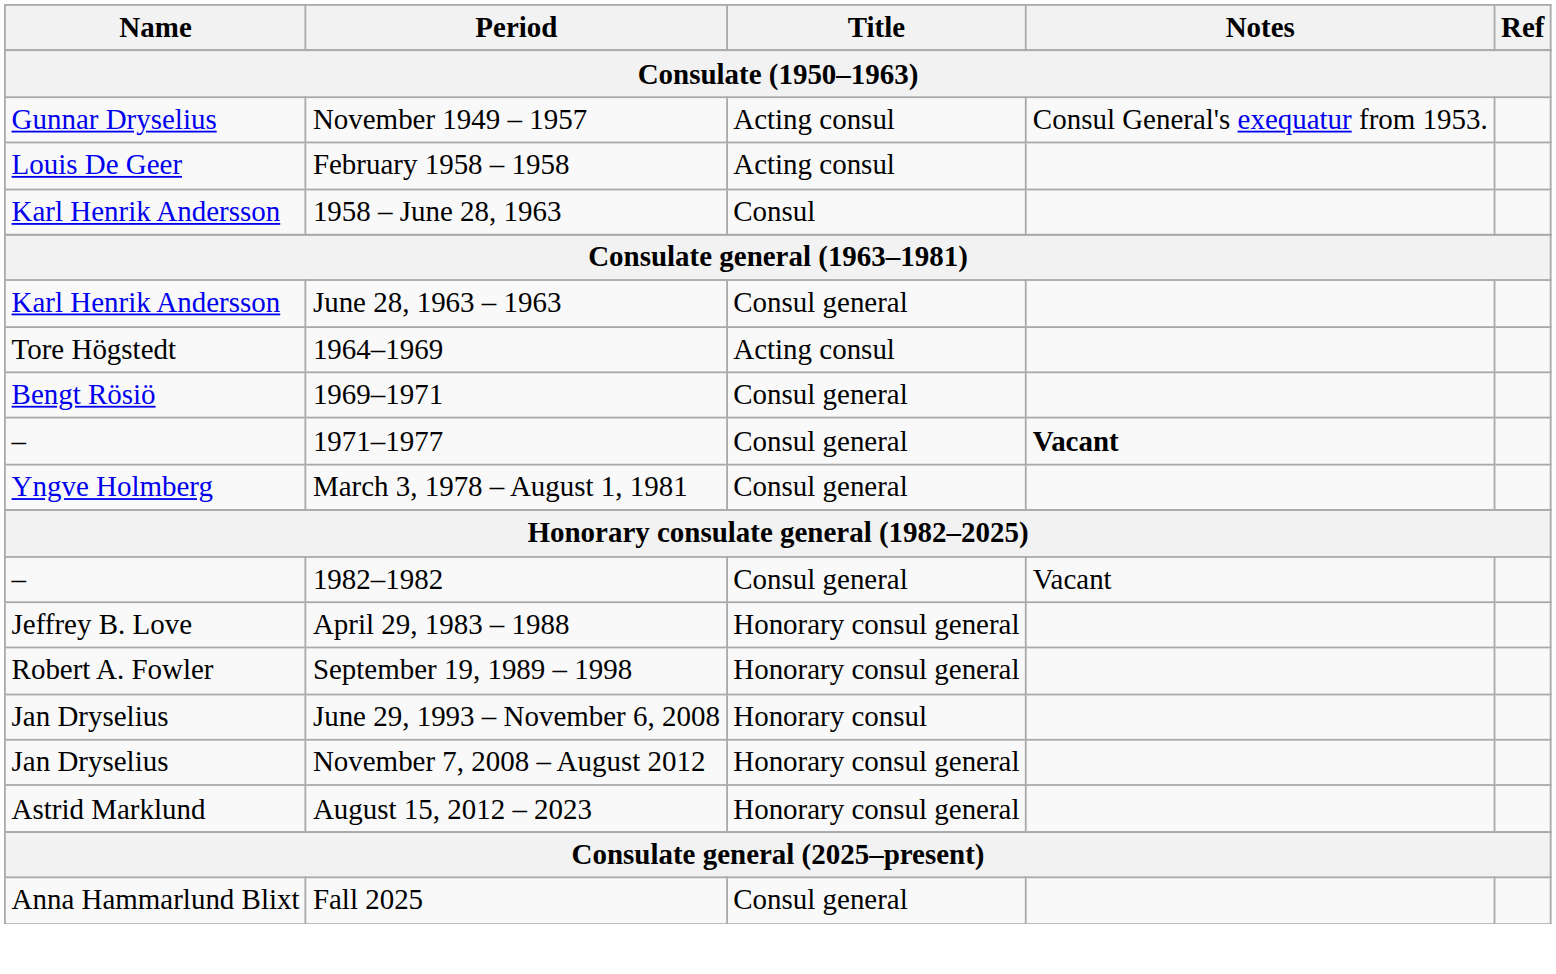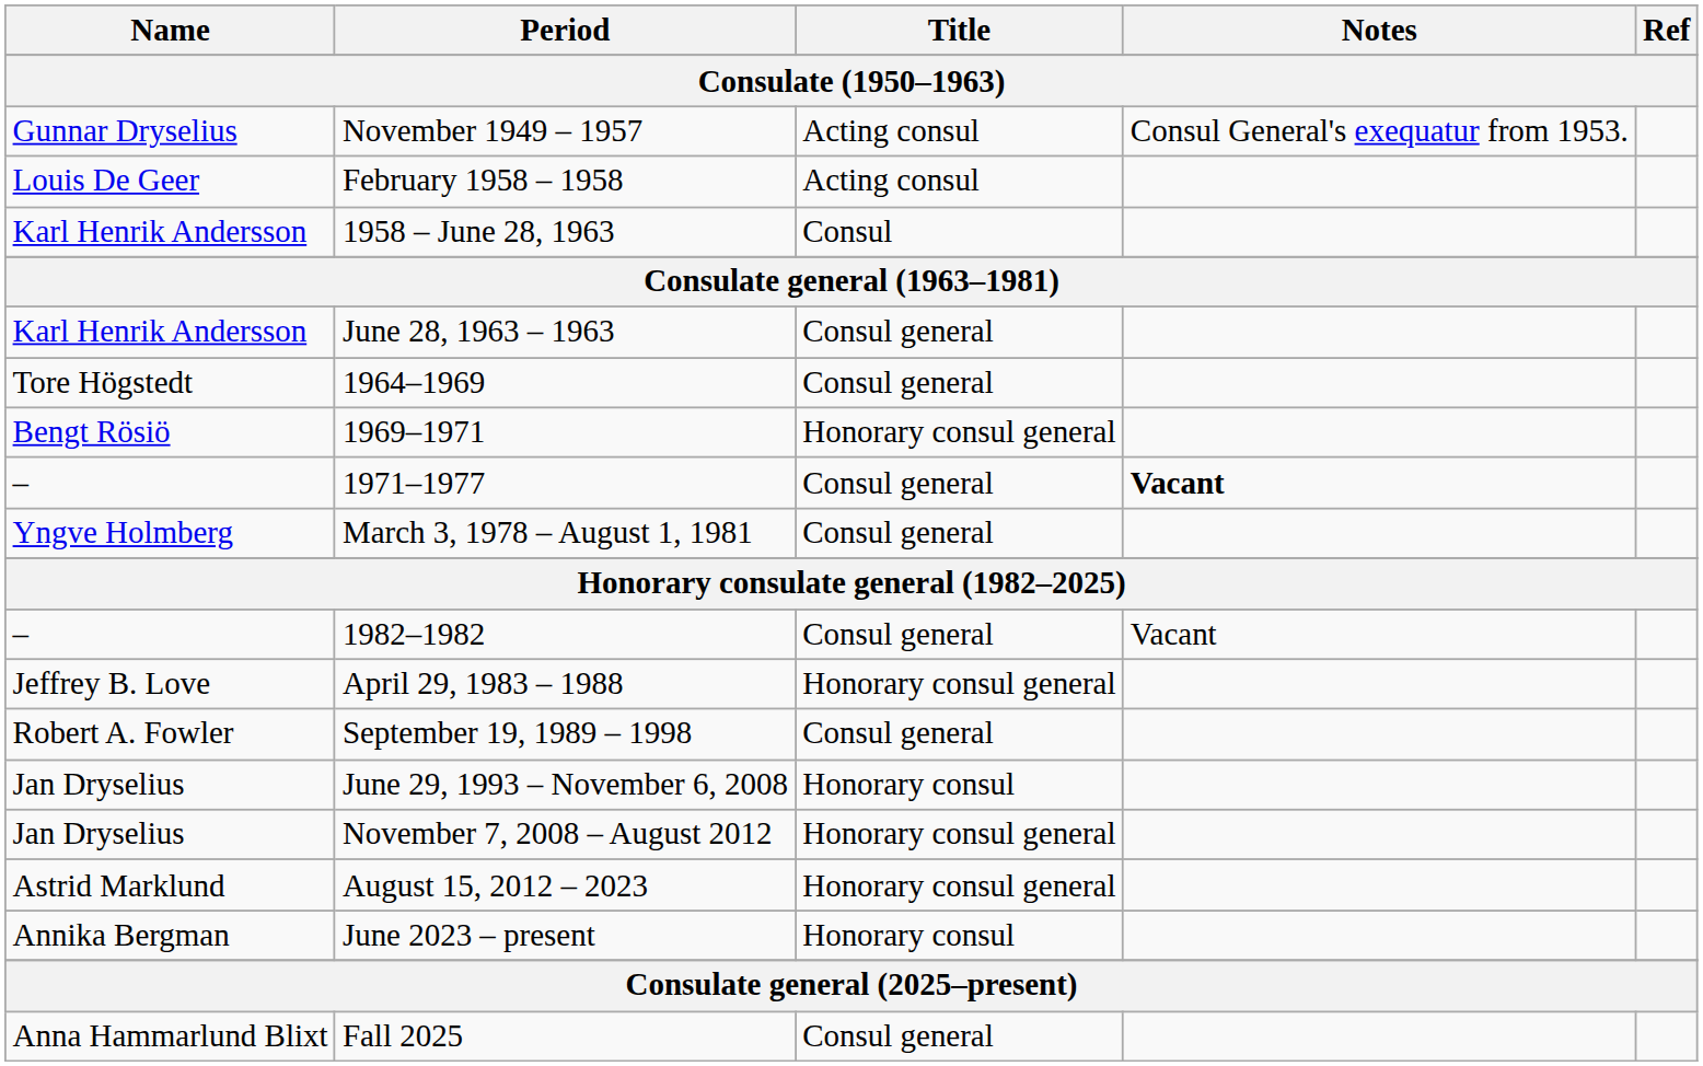1964–1969 | Title: Acting consul -> Consul general
1969–1971 | Title: Consul general -> Honorary consul general
September 19, 1989 – 1998 | Title: Honorary consul general -> Consul general
+ row: Annika Bergman | June 2023 – present | Honorary consul
